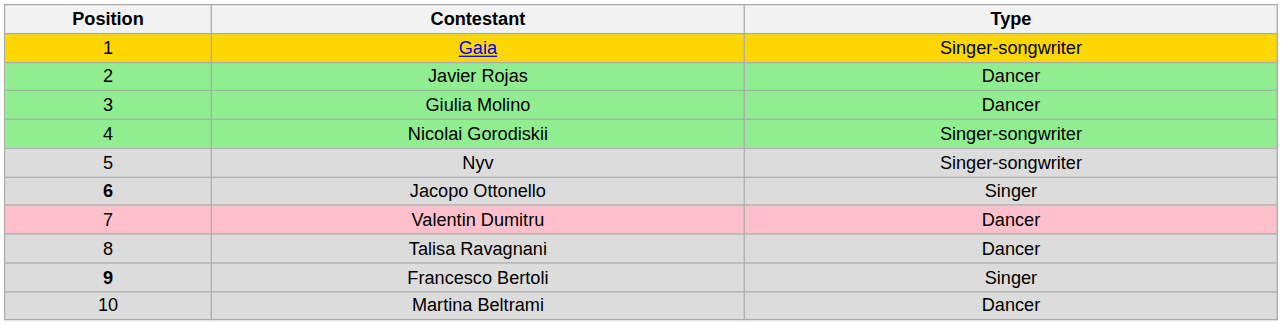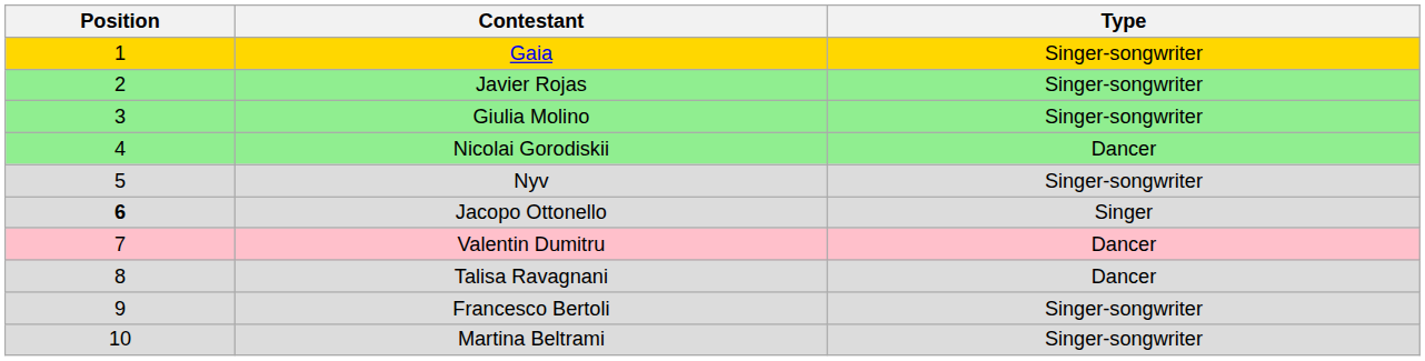Javier Rojas | Type: Dancer -> Singer-songwriter
Giulia Molino | Type: Dancer -> Singer-songwriter
Nicolai Gorodiskii | Type: Singer-songwriter -> Dancer
Francesco Bertoli | Position: bold -> normal
Francesco Bertoli | Type: Singer -> Singer-songwriter
Martina Beltrami | Type: Dancer -> Singer-songwriter
